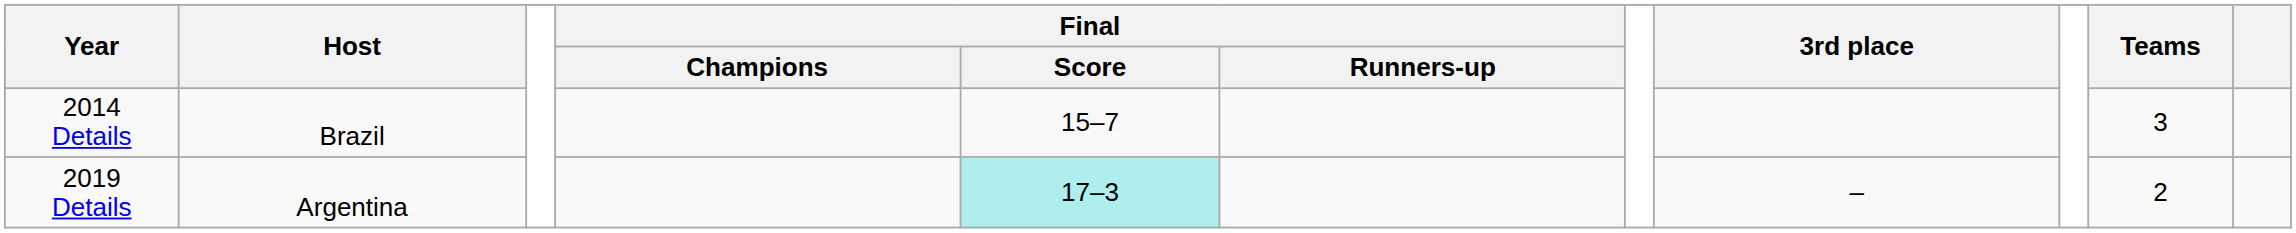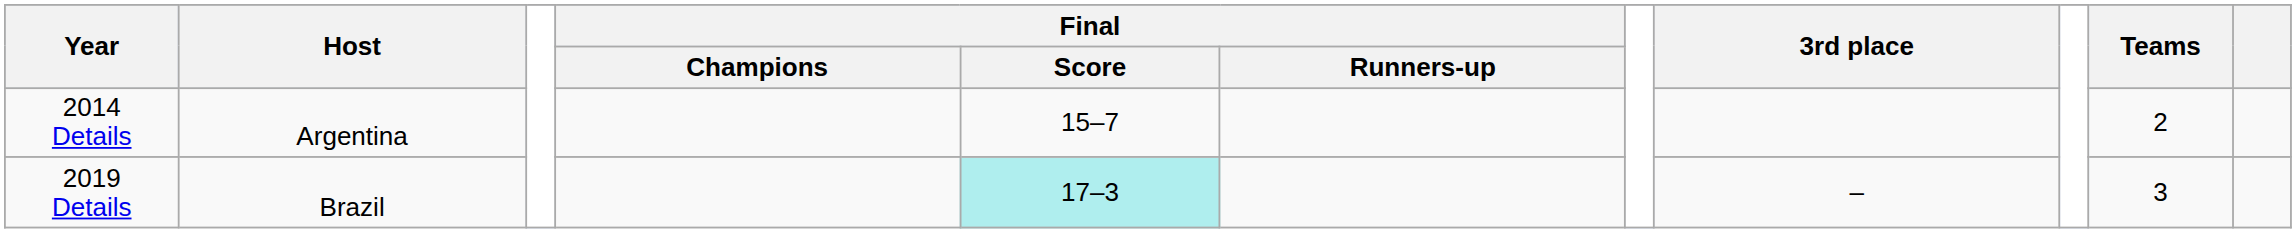2014 Details | Host: Brazil -> Argentina
2014 Details | Teams: 3 -> 2
2019 Details | Host: Argentina -> Brazil
2019 Details | Teams: 2 -> 3
